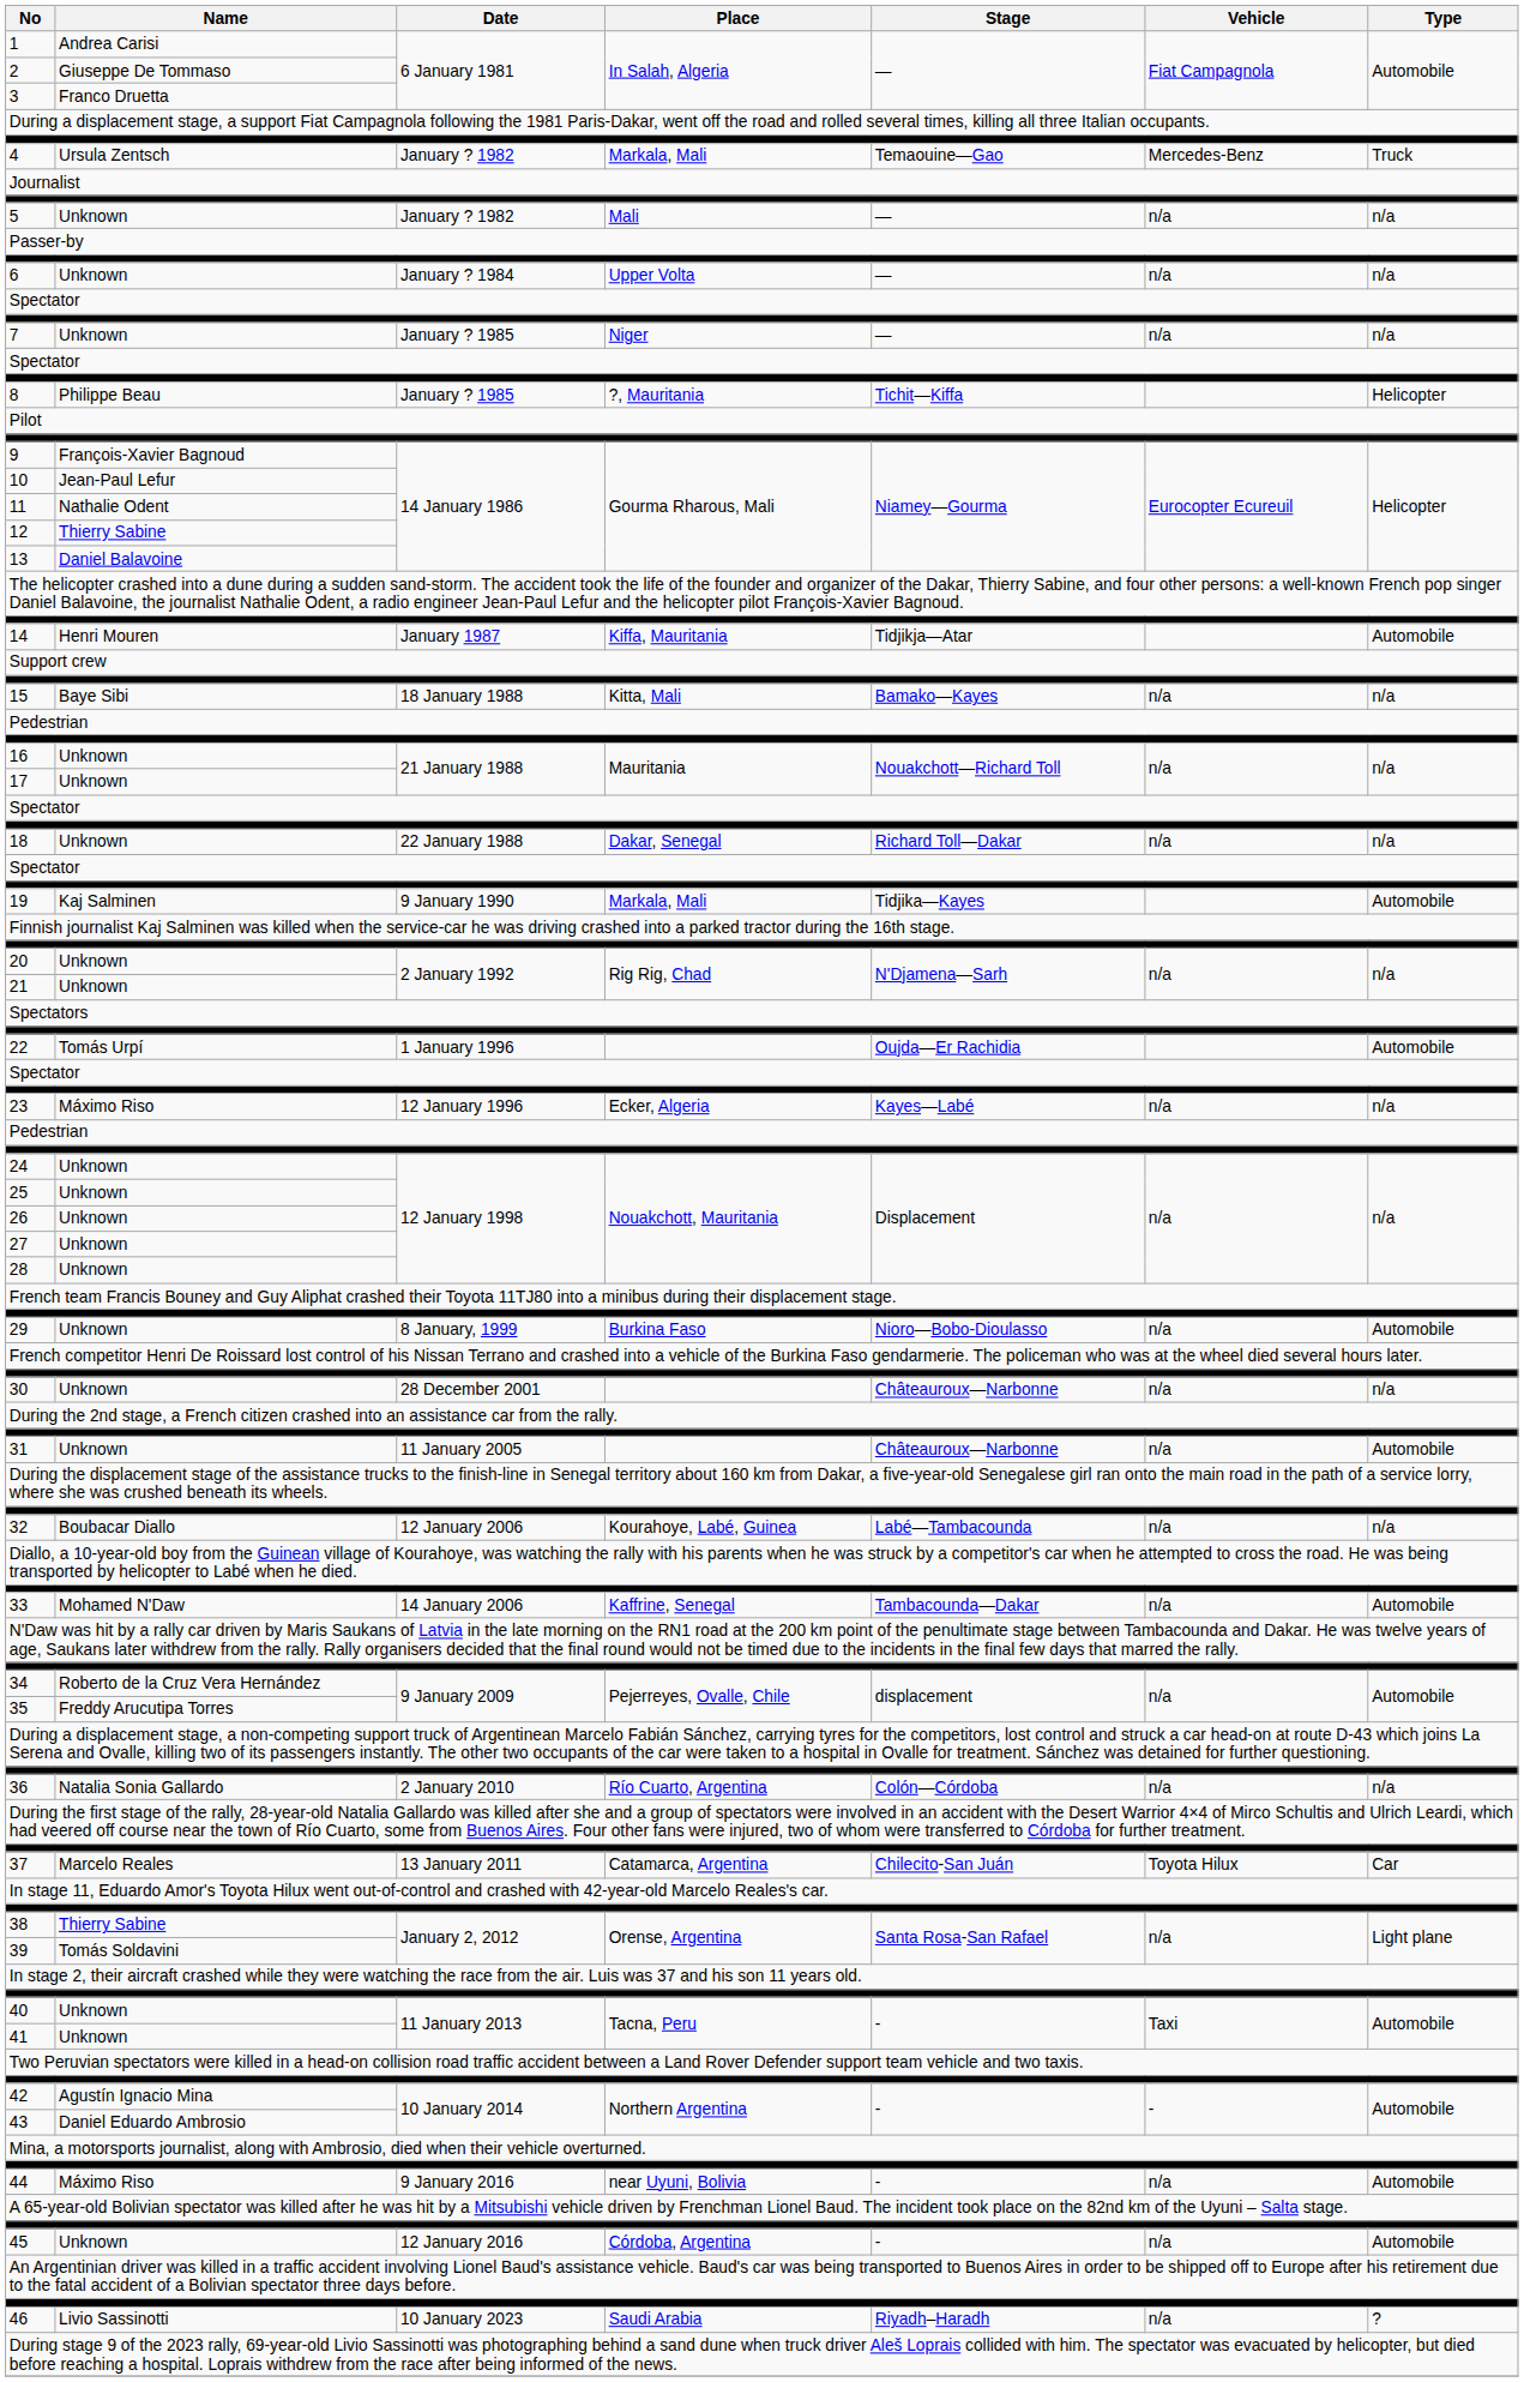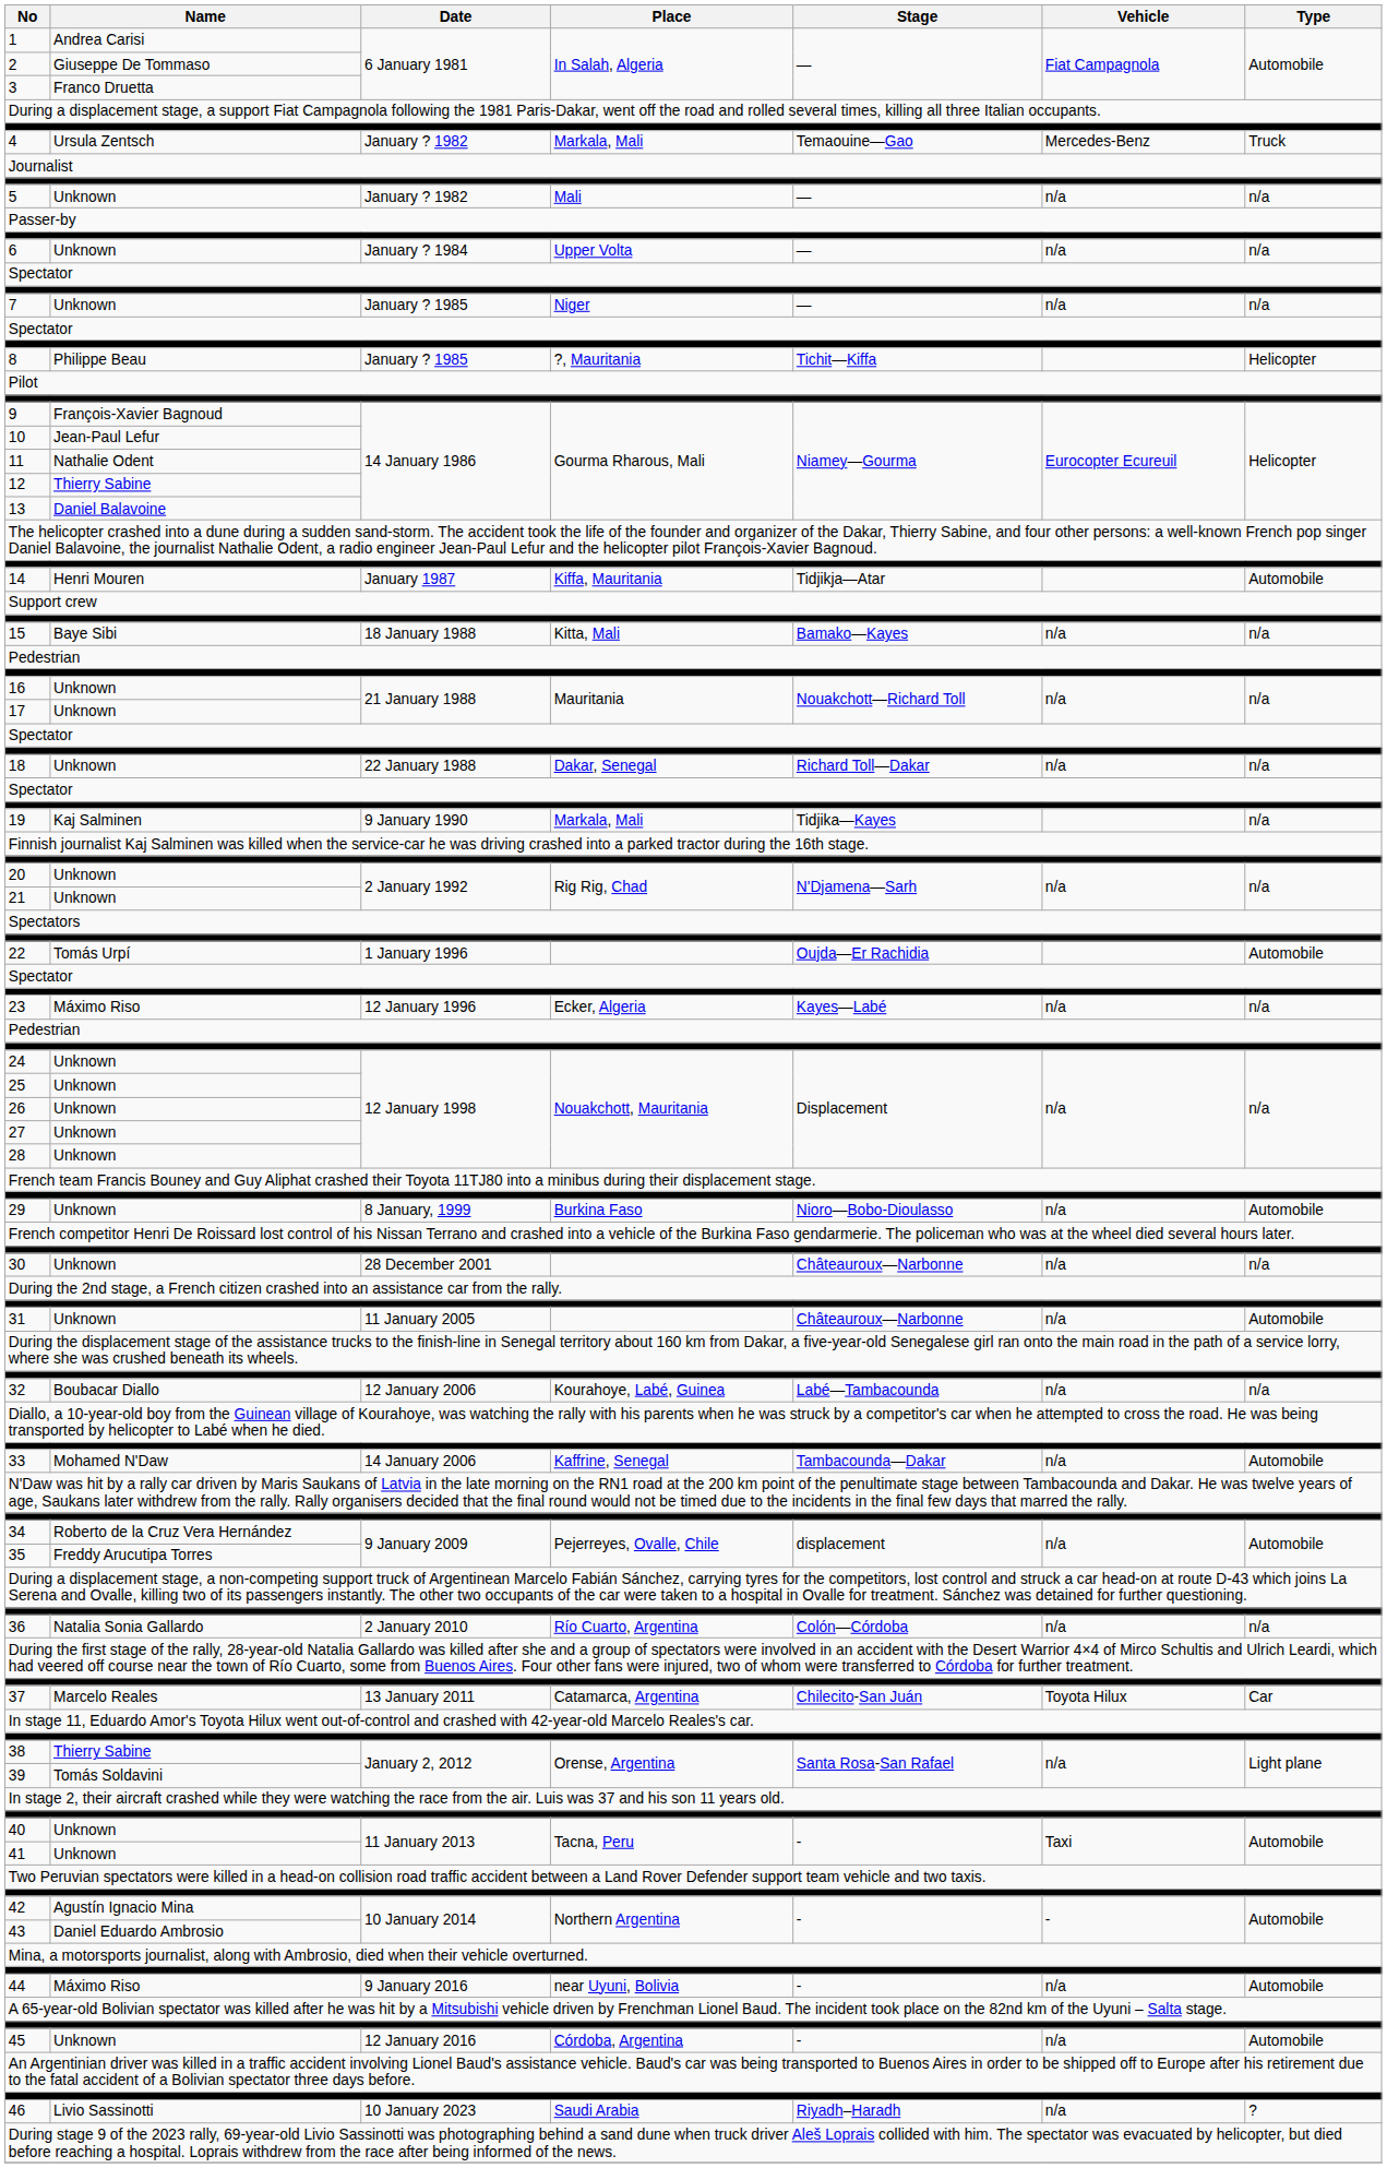19 | Type: Automobile -> n/a
